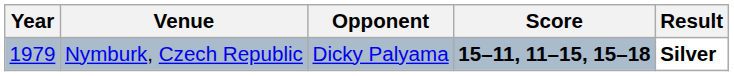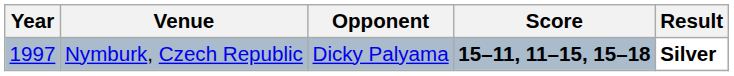Nymburk, Czech Republic | Year: 1979 -> 1997
